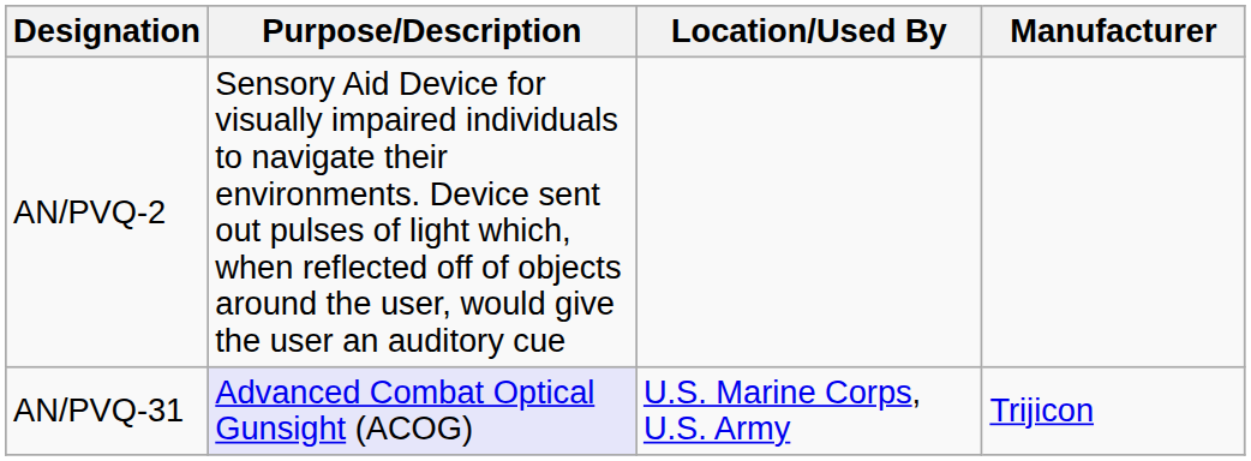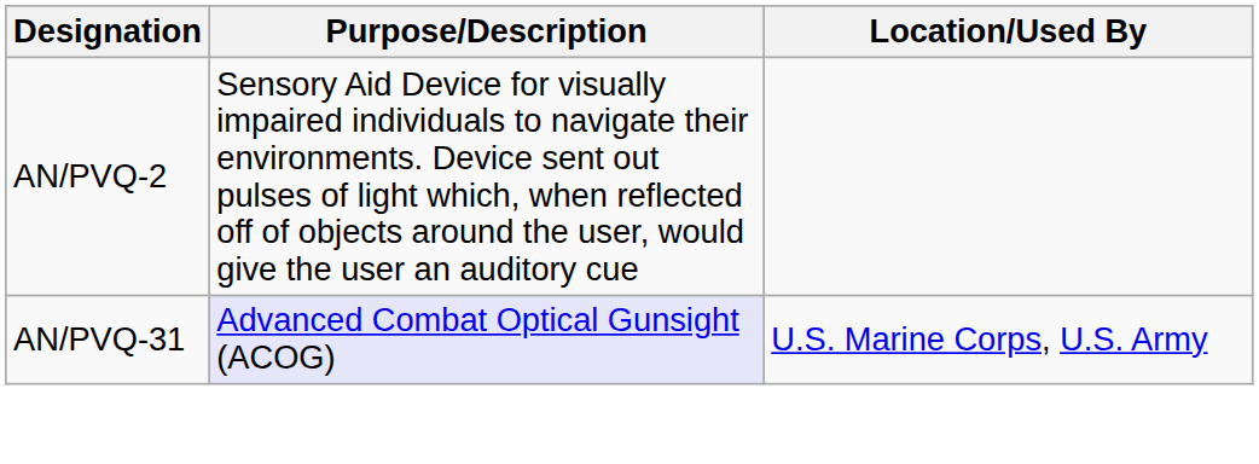- column: Manufacturer | Trijicon
